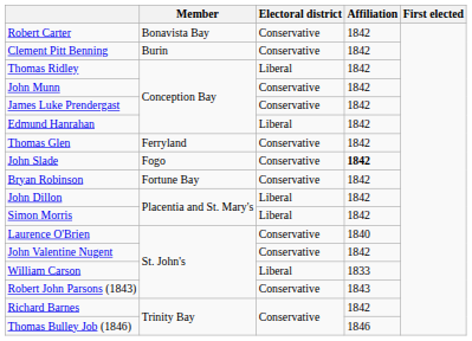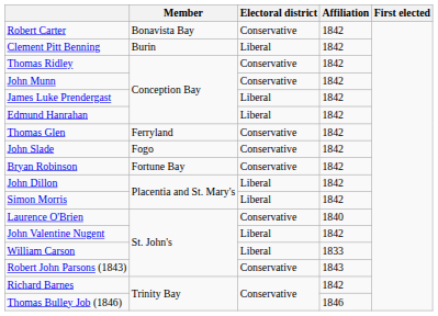Clement Pitt Benning | Electoral district: Conservative -> Liberal
Thomas Ridley | Electoral district: Liberal -> Conservative
James Luke Prendergast | Electoral district: Conservative -> Liberal
John Slade | Affiliation: bold -> normal
John Valentine Nugent | Electoral district: Conservative -> Liberal
